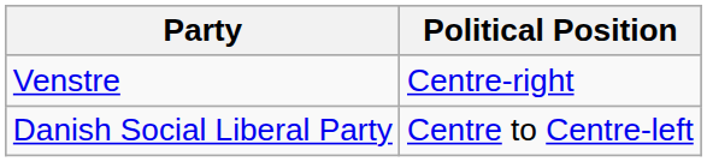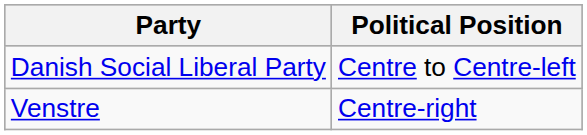rows swapped: Danish Social Liberal Party <-> Venstre
